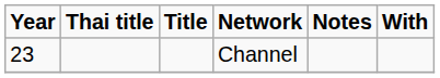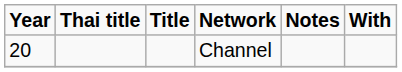Channel | Year: 23 -> 20
